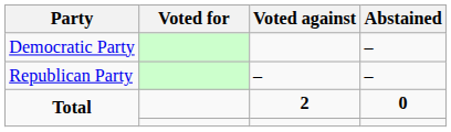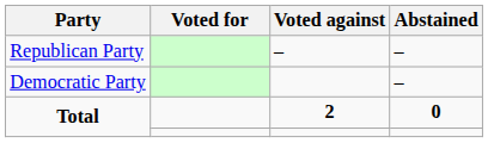rows swapped: Democratic Party <-> Republican Party
